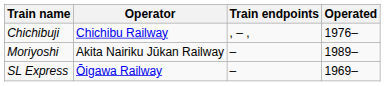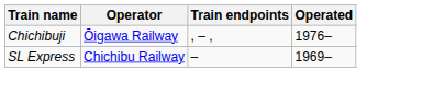Chichibuji | Operator: Chichibu Railway -> Ōigawa Railway
- row: Moriyoshi | Akita Nairiku Jūkan Railway | – | 1989–
SL Express | Operator: Ōigawa Railway -> Chichibu Railway
